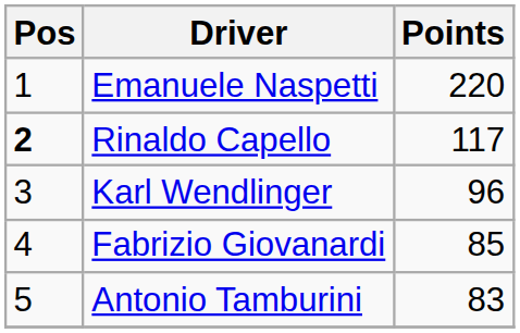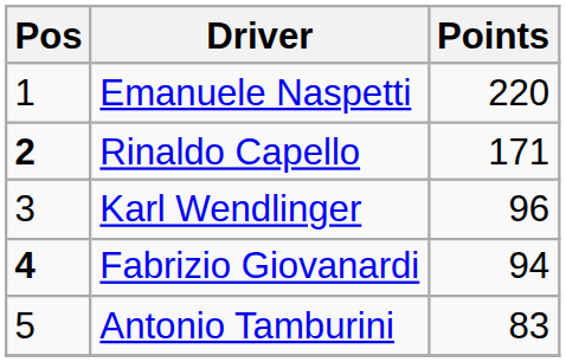Rinaldo Capello | Points: 117 -> 171
Fabrizio Giovanardi | Pos: normal -> bold
Fabrizio Giovanardi | Points: 85 -> 94
